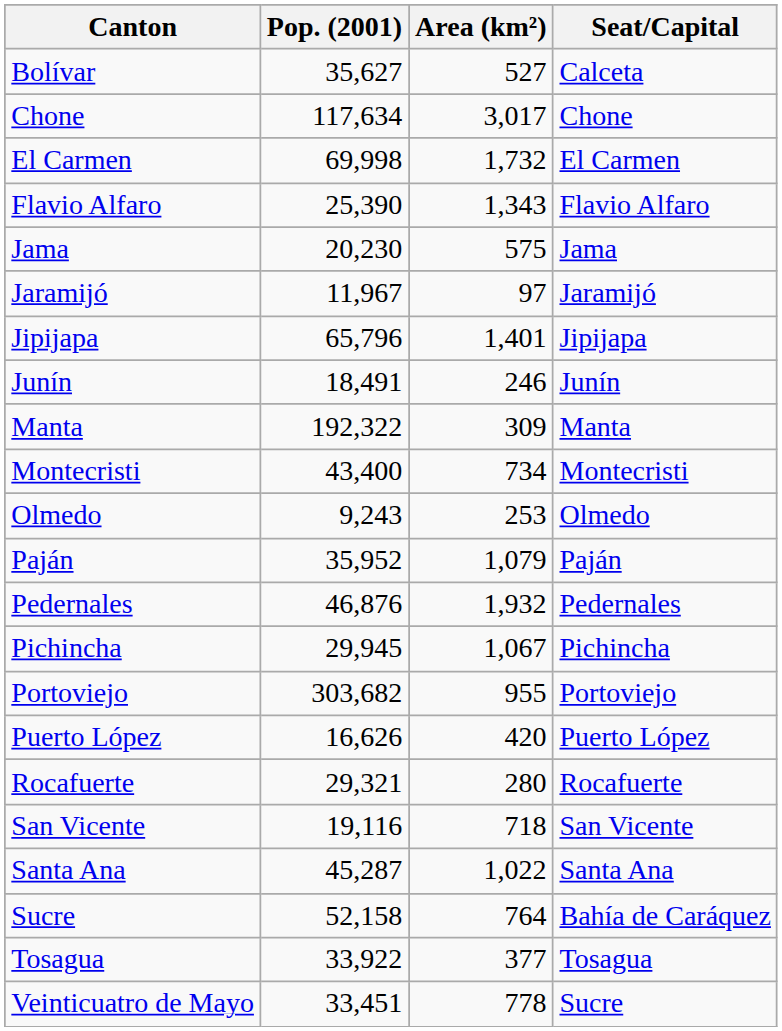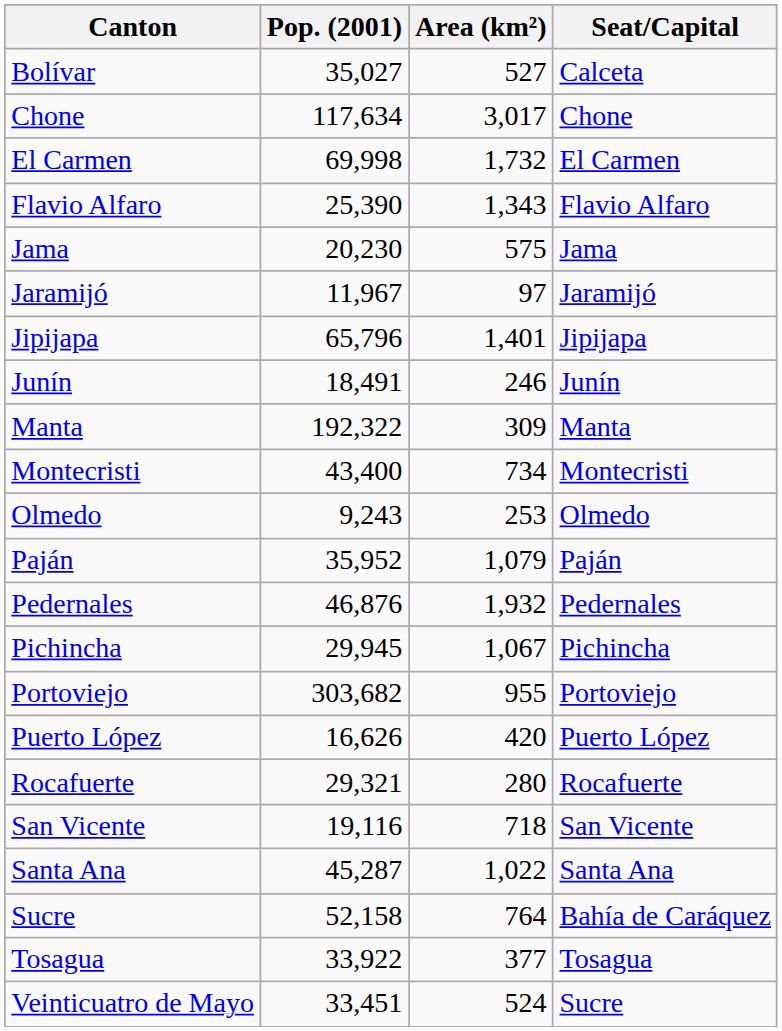Bolívar | Pop. (2001): 35,627 -> 35,027
Veinticuatro de Mayo | Area (km²): 778 -> 524
